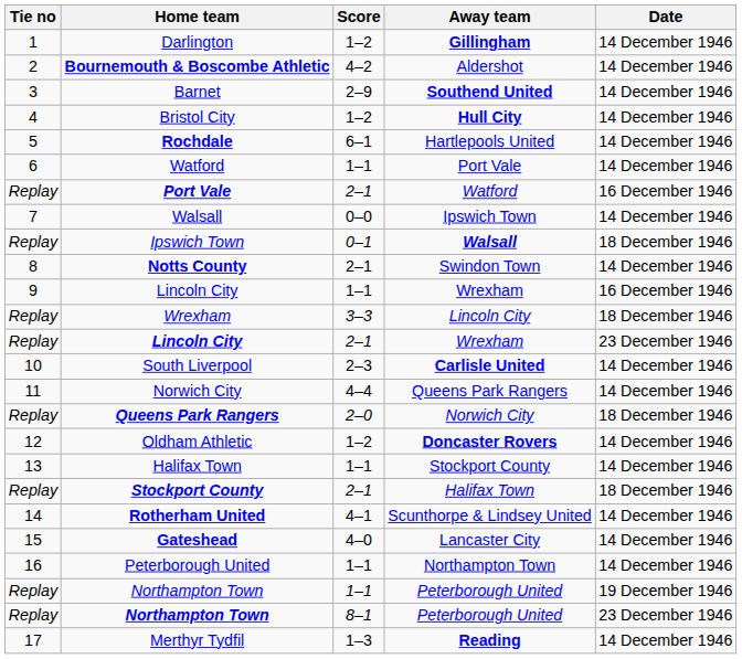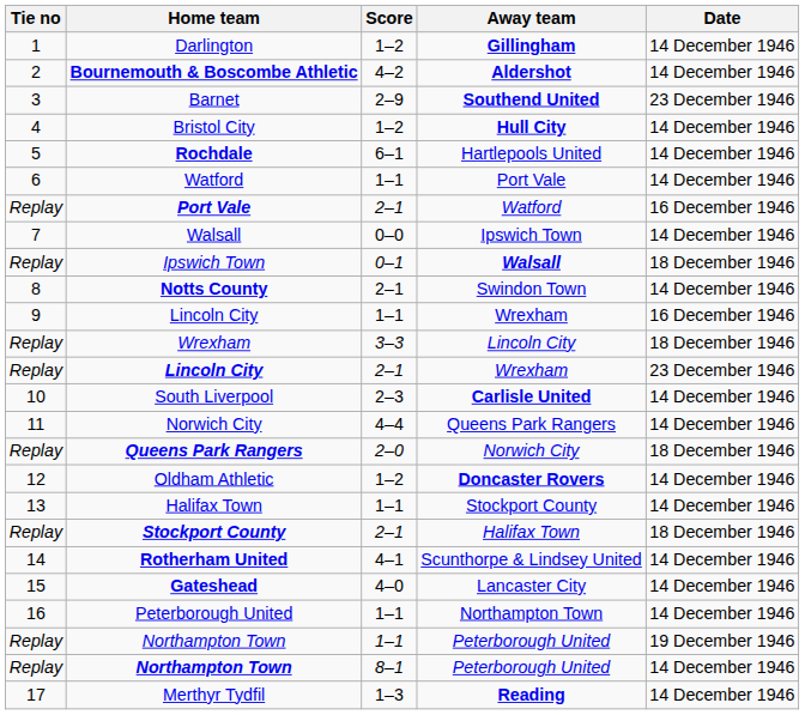Bournemouth & Boscombe Athletic | Away team: normal -> bold
Barnet | Date: 14 December 1946 -> 23 December 1946
Northampton Town / 8–1 | Date: 23 December 1946 -> 14 December 1946
